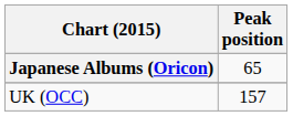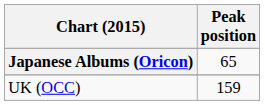UK (OCC) | Peak position: 157 -> 159
